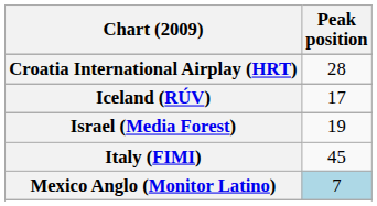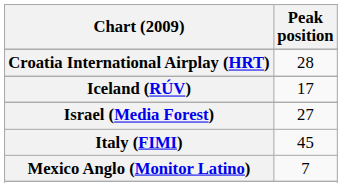Israel (Media Forest) | Peak position: 19 -> 27
Mexico Anglo (Monitor Latino) | Peak position: lightblue background -> no background
